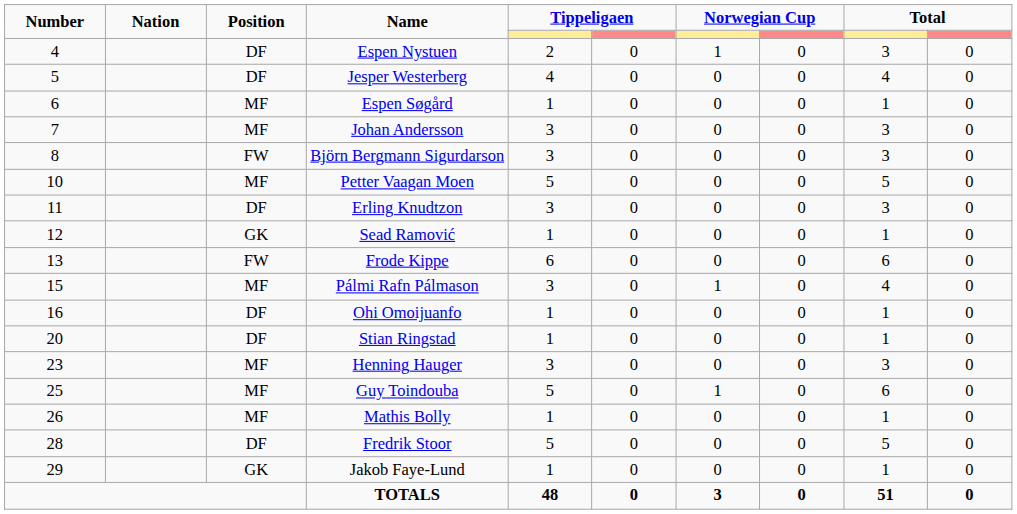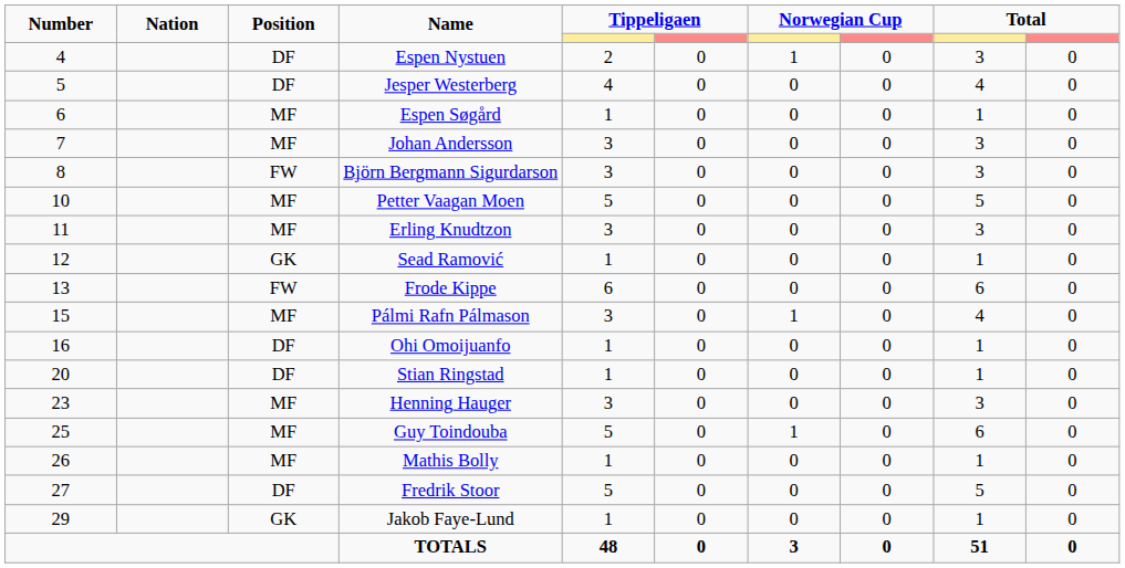Erling Knudtzon | Position: DF -> MF
Fredrik Stoor | Number: 28 -> 27
